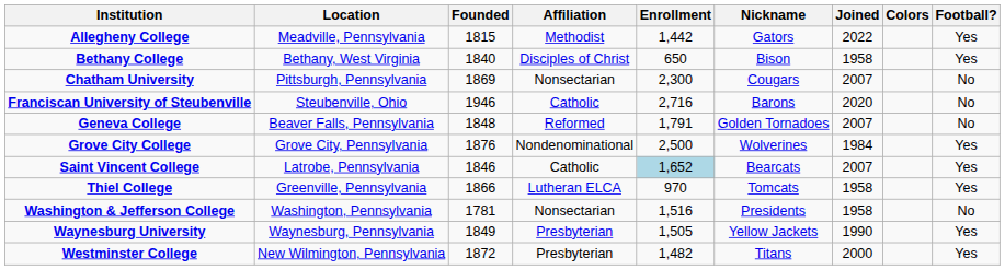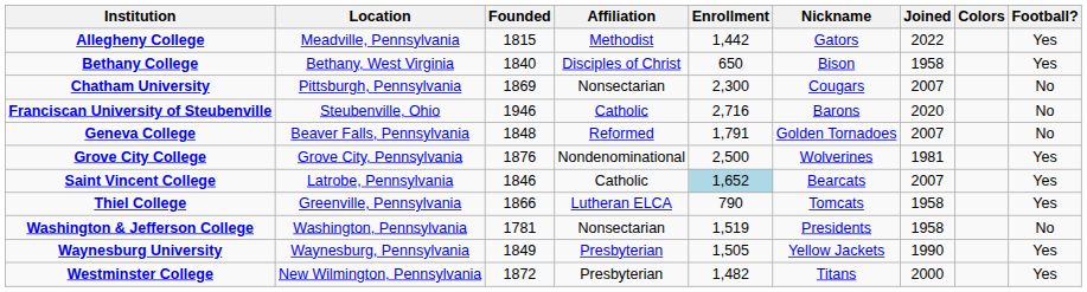Grove City College | Joined: 1984 -> 1981
Thiel College | Enrollment: 970 -> 790
Washington & Jefferson College | Enrollment: 1,516 -> 1,519
